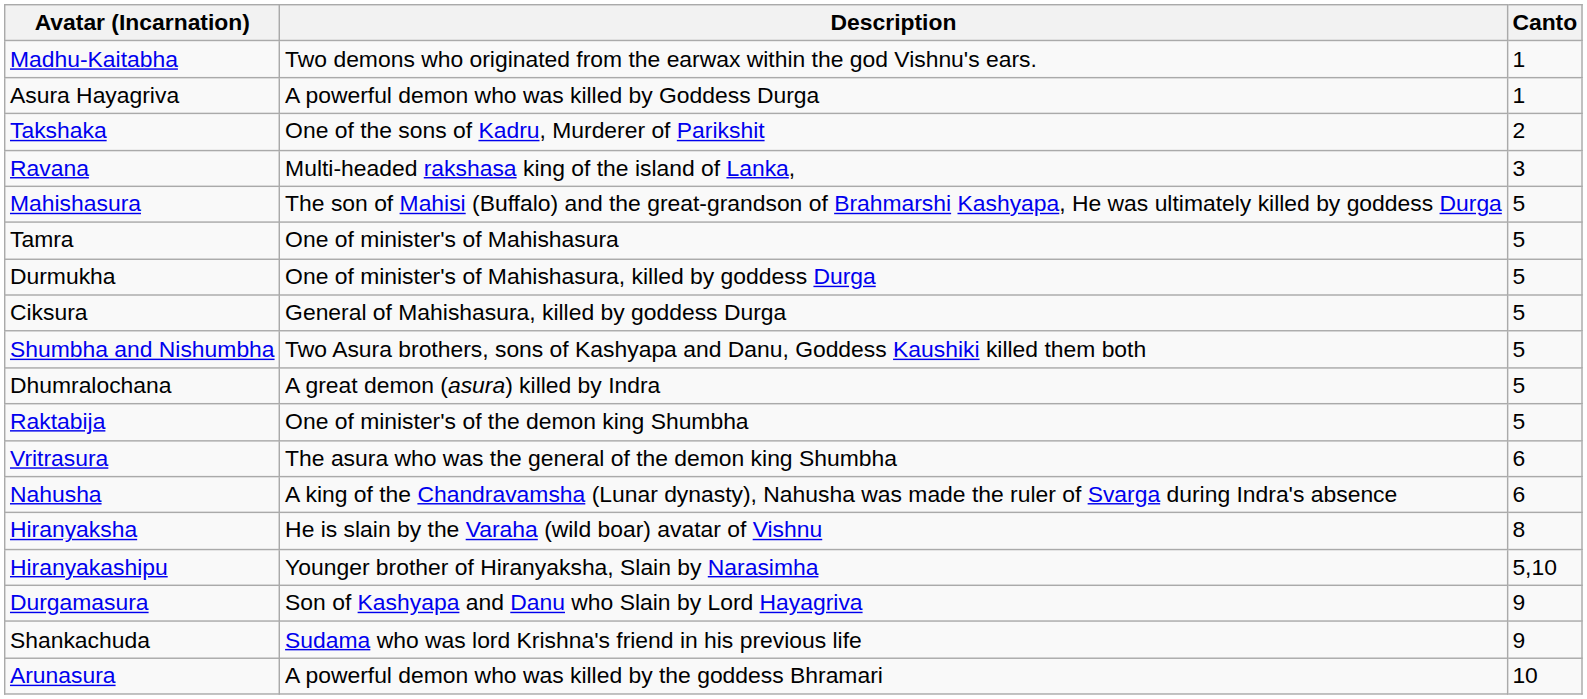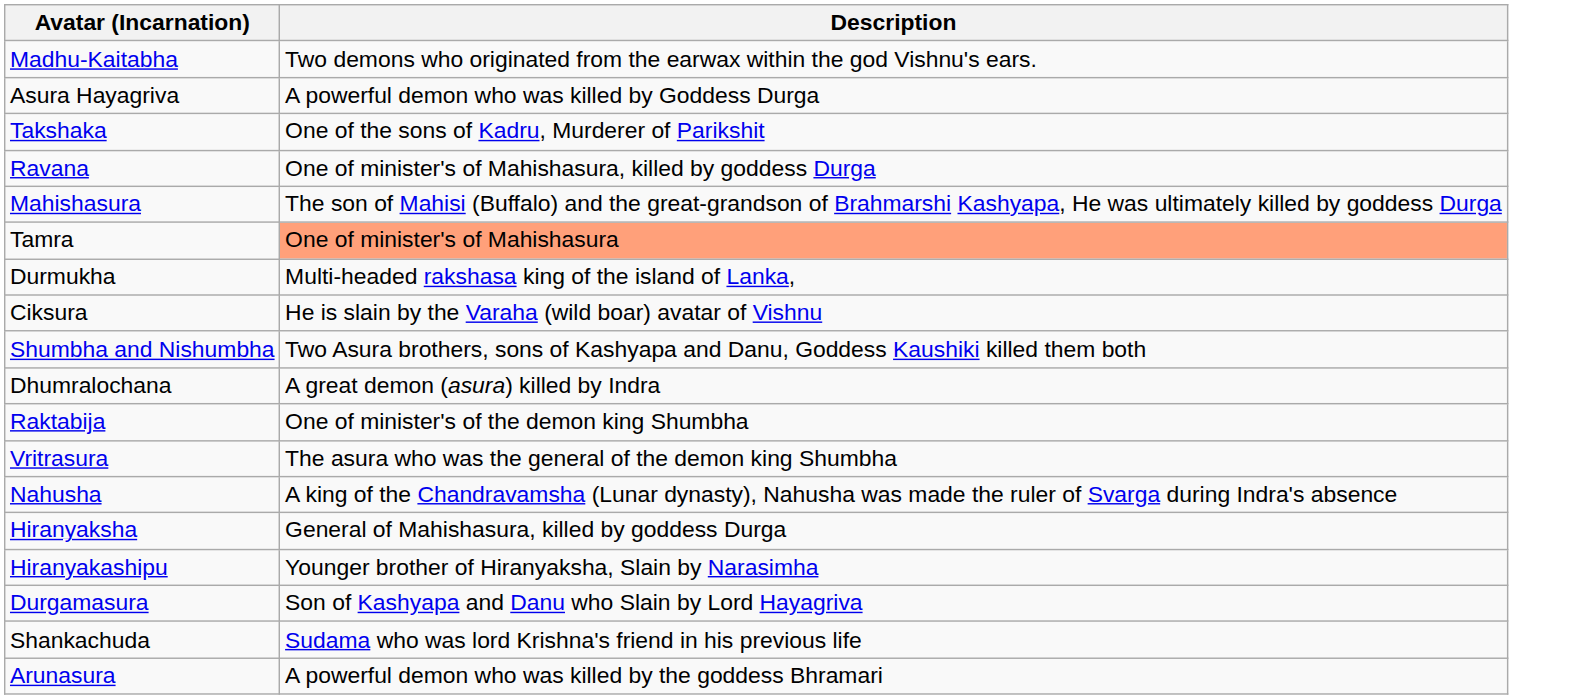- column: Canto | 1 | 1 | 2 | 3 | 5 | 5 | 5 | 5 | 5 | 5 | 5 | 6 | 6 | 8 | 5,10 | 9 | 9 | 10
Ravana | Description: Multi-headed rakshasa king of the island of Lanka, -> One of minister's of Mahishasura, killed by goddess Durga
Tamra | Description: no background -> lightsalmon background
Durmukha | Description: One of minister's of Mahishasura, killed by goddess Durga -> Multi-headed rakshasa king of the island of Lanka,
Ciksura | Description: General of Mahishasura, killed by goddess Durga -> He is slain by the Varaha (wild boar) avatar of Vishnu
Hiranyaksha | Description: He is slain by the Varaha (wild boar) avatar of Vishnu -> General of Mahishasura, killed by goddess Durga
